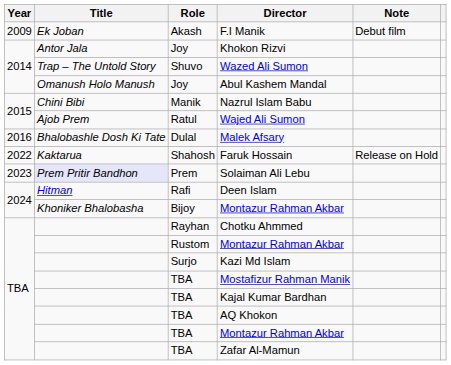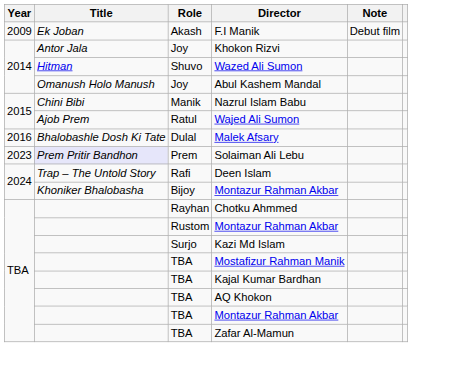Wazed Ali Sumon | Title: Trap – The Untold Story -> Hitman
- row: 2022 | Kaktarua | Shahosh | Faruk Hossain | Release on Hold
Deen Islam | Title: Hitman -> Trap – The Untold Story
